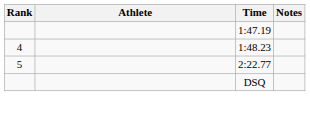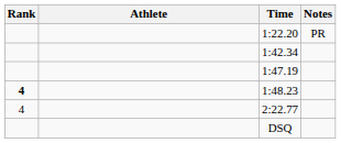+ row: 1:22.20 | PR
+ row: 1:42.34
1:48.23 | Rank: normal -> bold
2:22.77 | Rank: 5 -> 4
